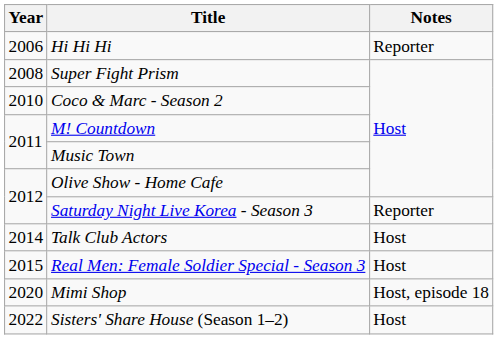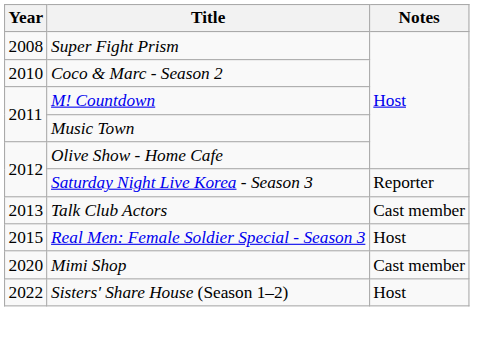- row: 2006 | Hi Hi Hi | Reporter
Talk Club Actors | Year: 2014 -> 2013
Talk Club Actors | Notes: Host -> Cast member
Mimi Shop | Notes: Host, episode 18 -> Cast member
